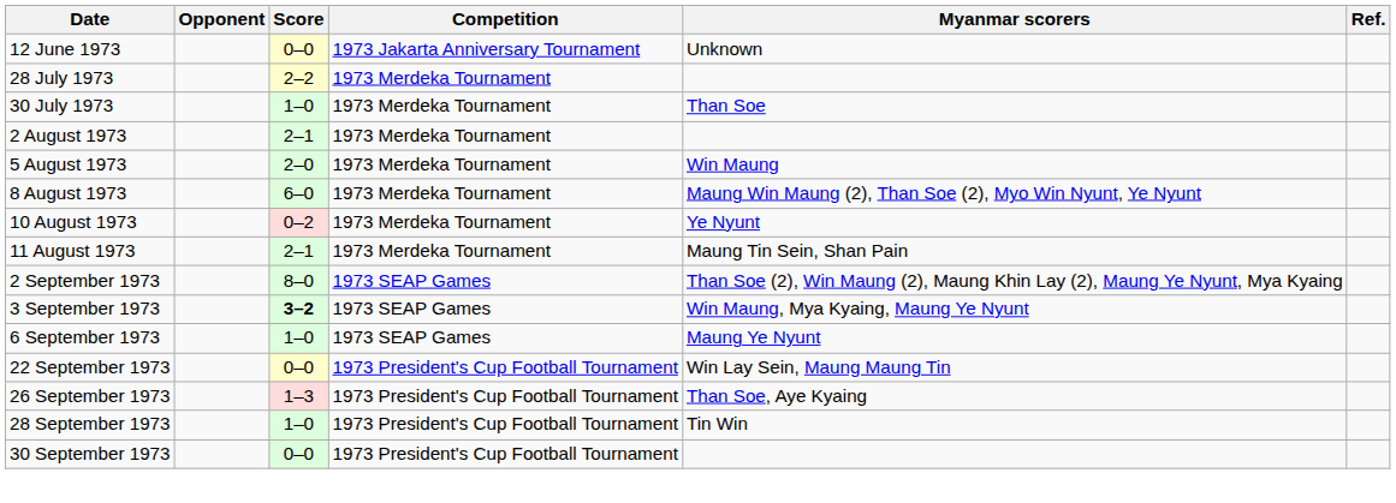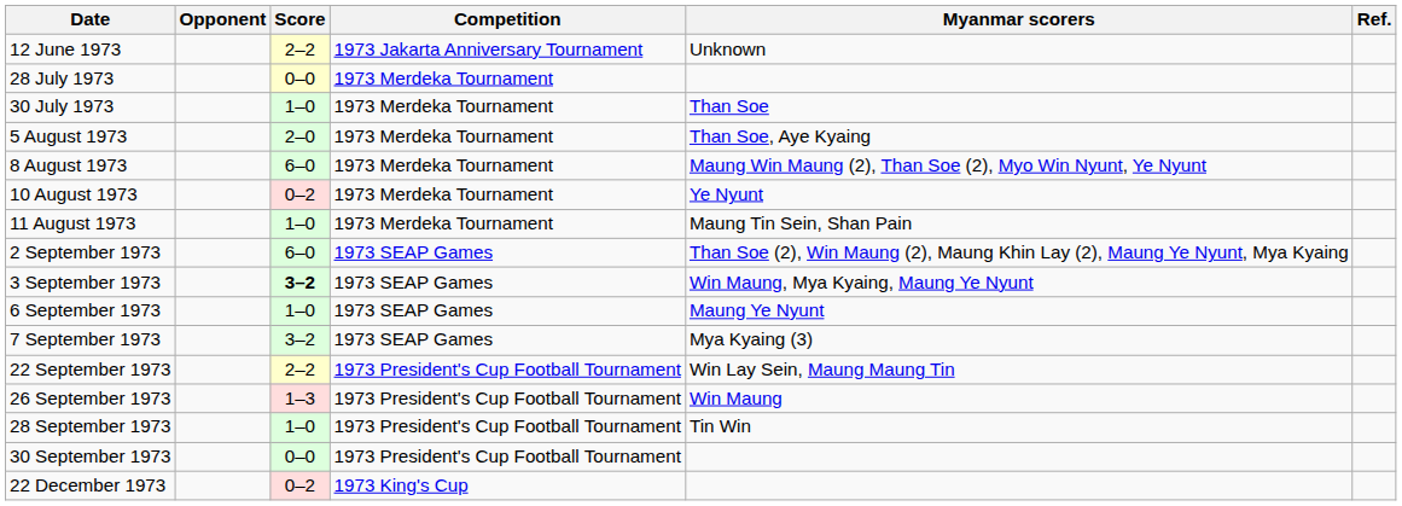12 June 1973 | Score: 0–0 -> 2–2
28 July 1973 | Score: 2–2 -> 0–0
- row: 2 August 1973 | 2–1 | 1973 Merdeka Tournament
5 August 1973 | Myanmar scorers: Win Maung -> Than Soe, Aye Kyaing
11 August 1973 | Score: 2–1 -> 1–0
2 September 1973 | Score: 8–0 -> 6–0
+ row: 7 September 1973 | 3–2 | 1973 SEAP Games | Mya Kyaing (3)
22 September 1973 | Score: 0–0 -> 2–2
26 September 1973 | Myanmar scorers: Than Soe, Aye Kyaing -> Win Maung
+ row: 22 December 1973 | 0–2 | 1973 King's Cup
